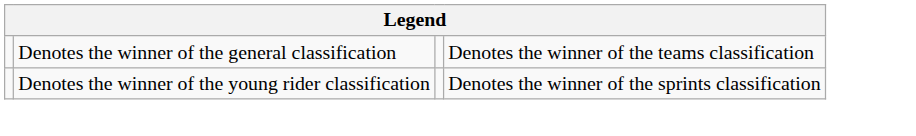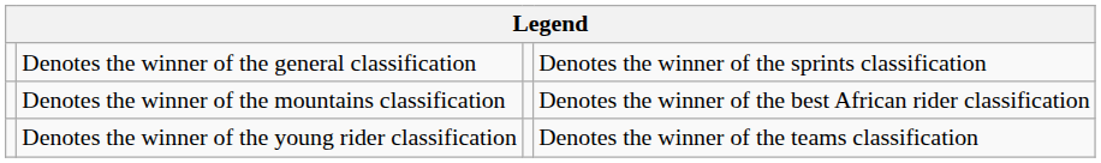Denotes the winner of the general classification | column 4: Denotes the winner of the teams classification -> Denotes the winner of the sprints classification
+ row: Denotes the winner of the mountains classification | Denotes the winner of the best African rider classification
Denotes the winner of the young rider classification | column 4: Denotes the winner of the sprints classification -> Denotes the winner of the teams classification
